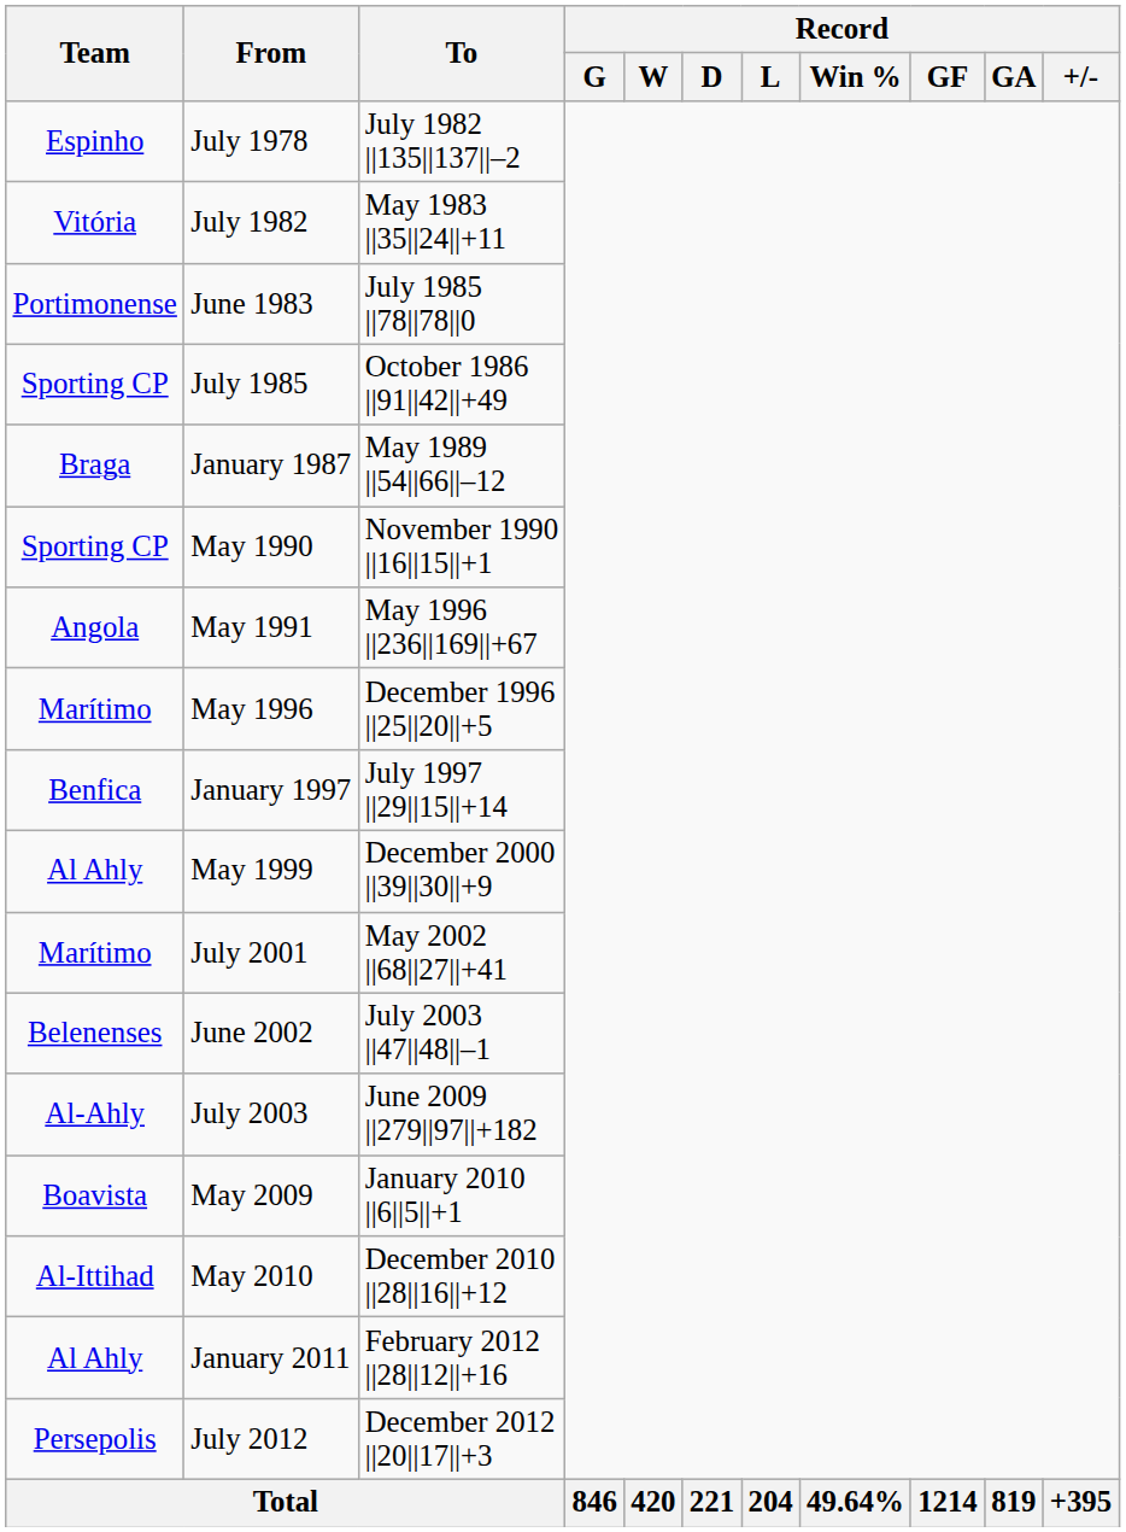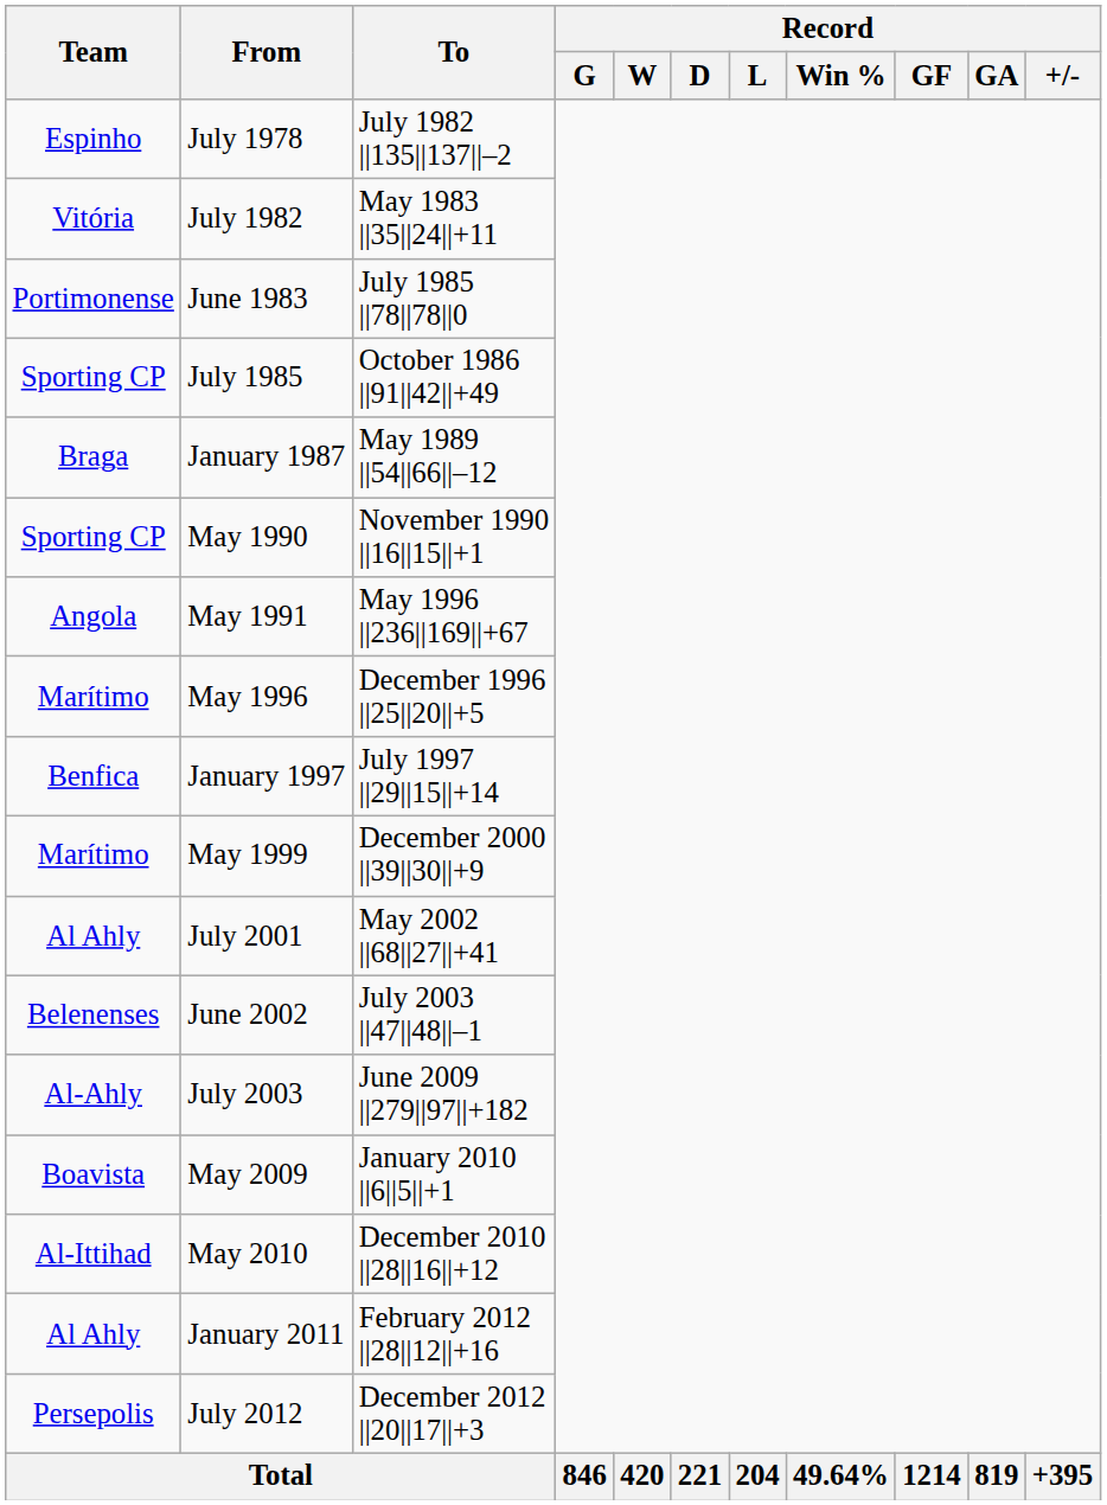May 1999 | Team: Al Ahly -> Marítimo
July 2001 | Team: Marítimo -> Al Ahly
